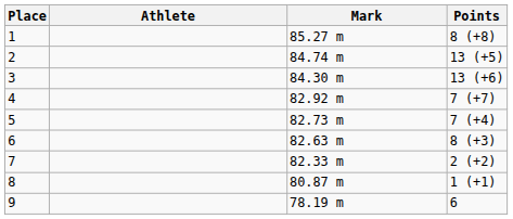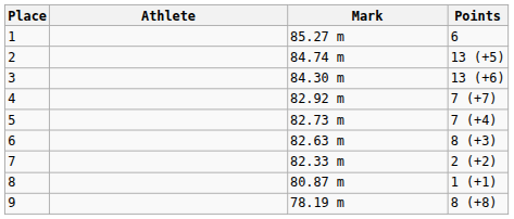1 | Points: 8 (+8) -> 6
9 | Points: 6 -> 8 (+8)
